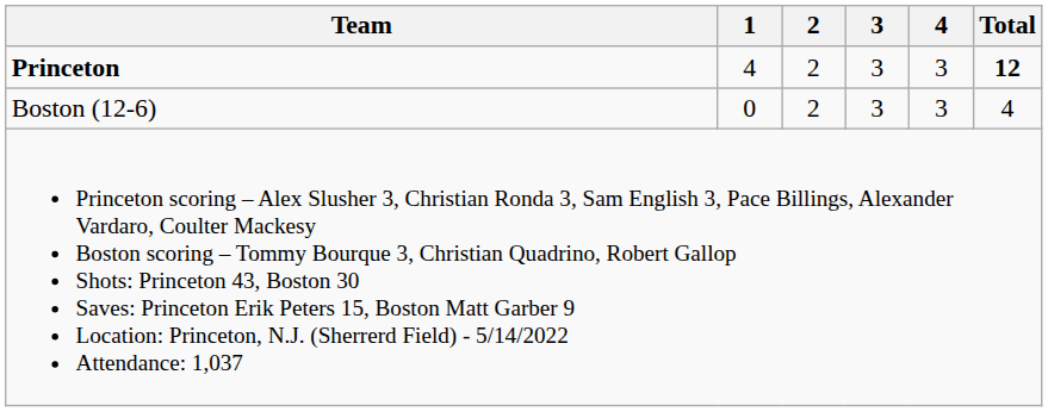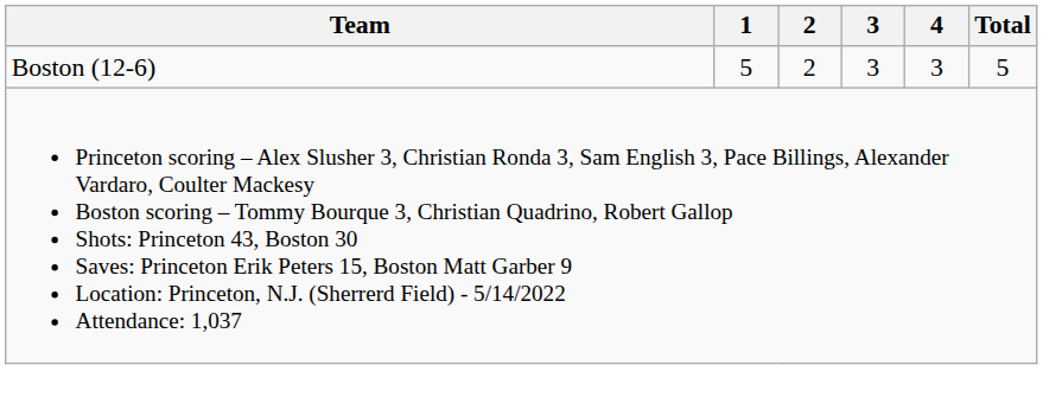- row: Princeton | 4 | 2 | 3 | 3 | 12
Boston (12-6) | 1: 0 -> 5
Boston (12-6) | Total: 4 -> 5
